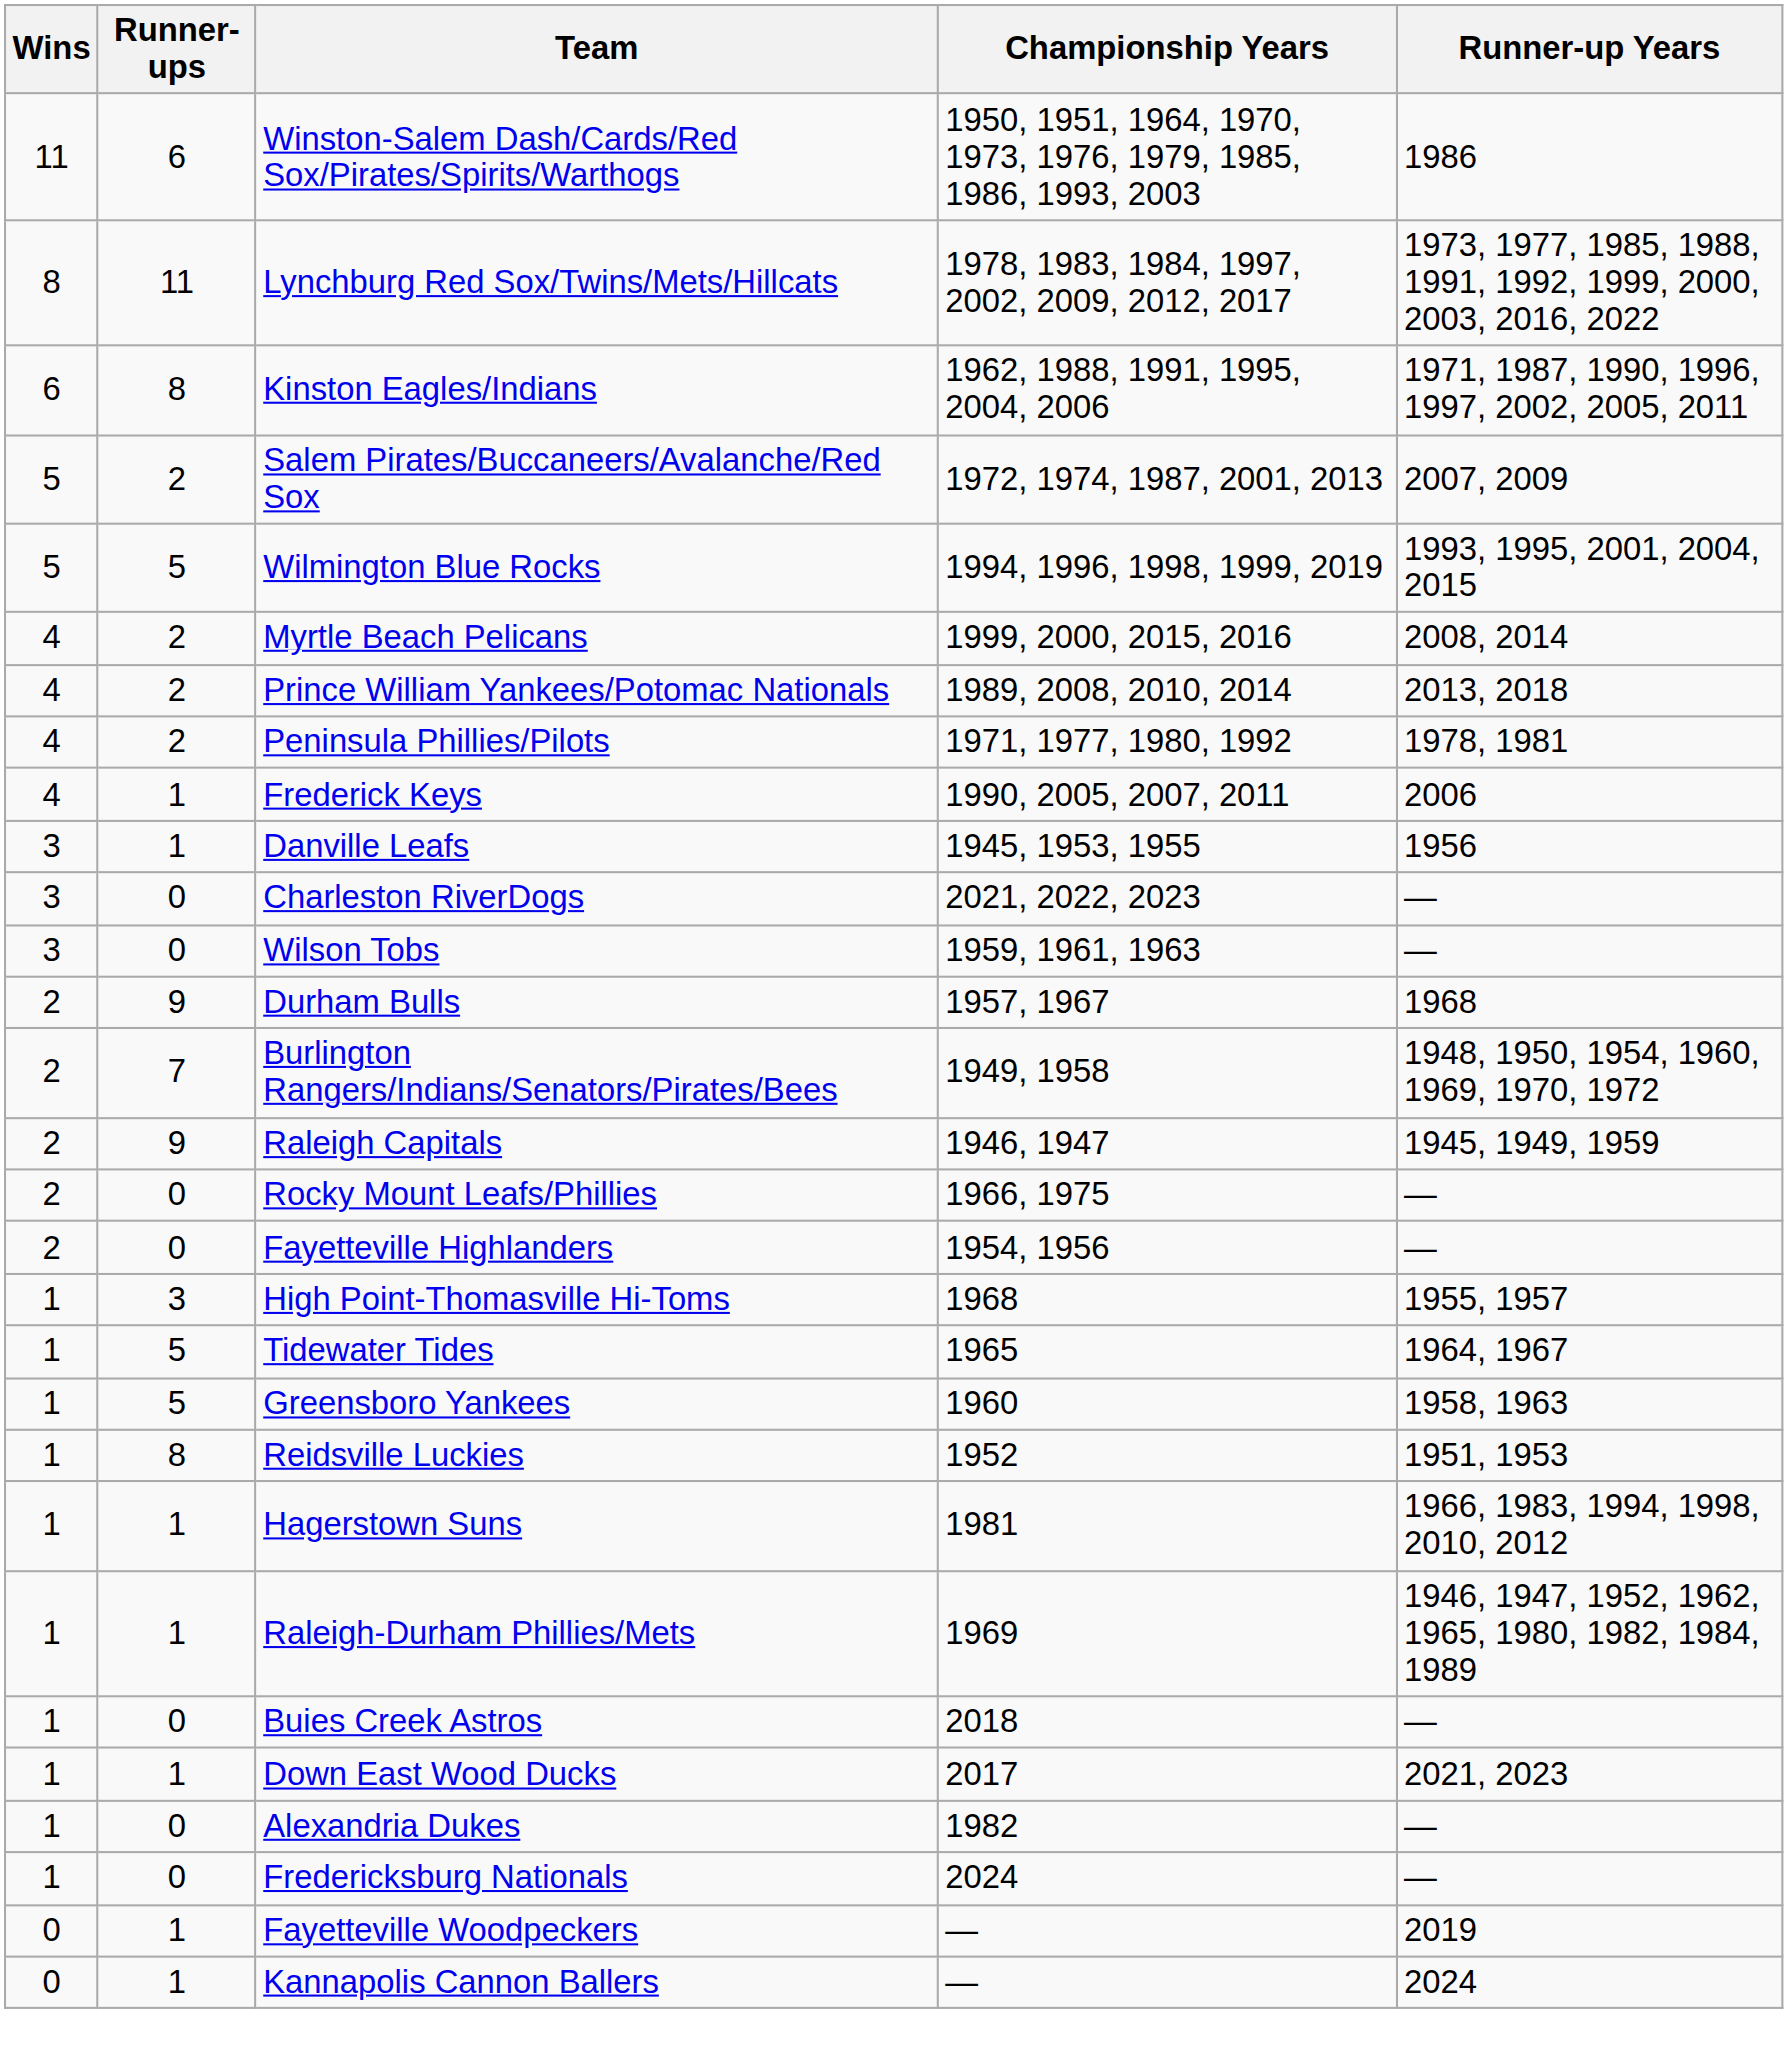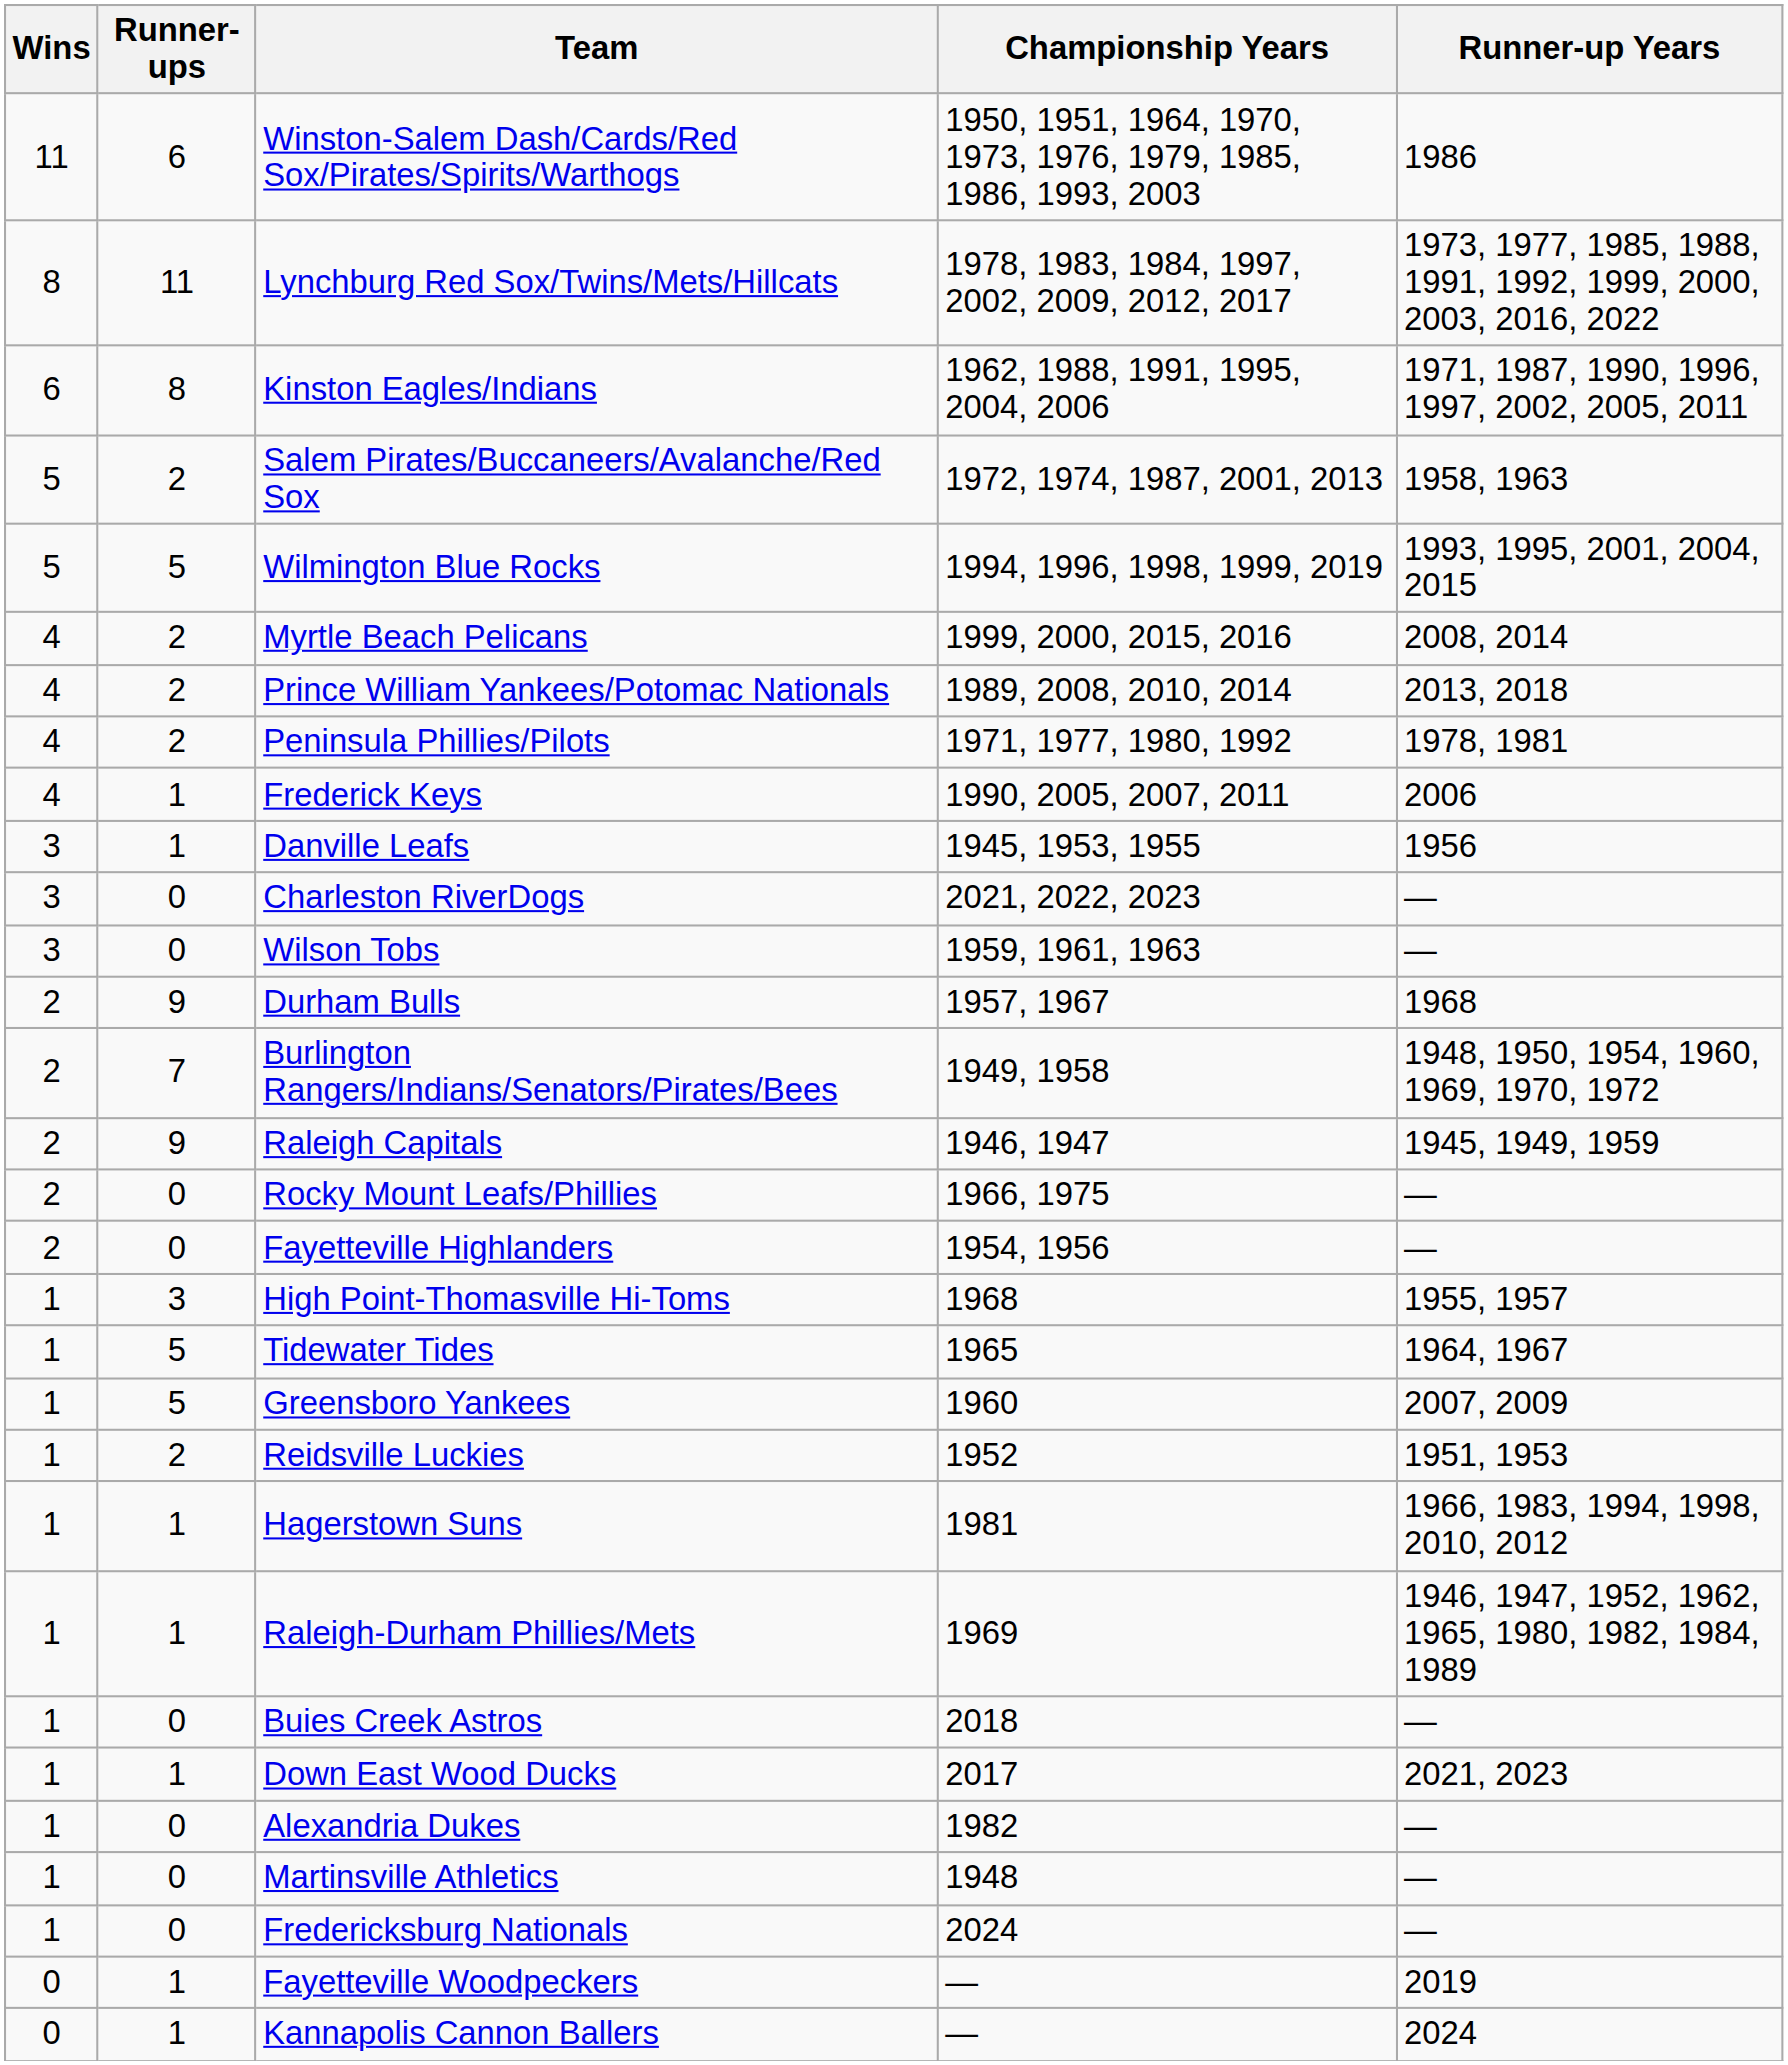Salem Pirates/Buccaneers/Avalanche/Red Sox | Runner-up Years: 2007, 2009 -> 1958, 1963
Greensboro Yankees | Runner-up Years: 1958, 1963 -> 2007, 2009
Reidsville Luckies | Runner-ups: 8 -> 2
+ row: 1 | 0 | Martinsville Athletics | 1948 | —
